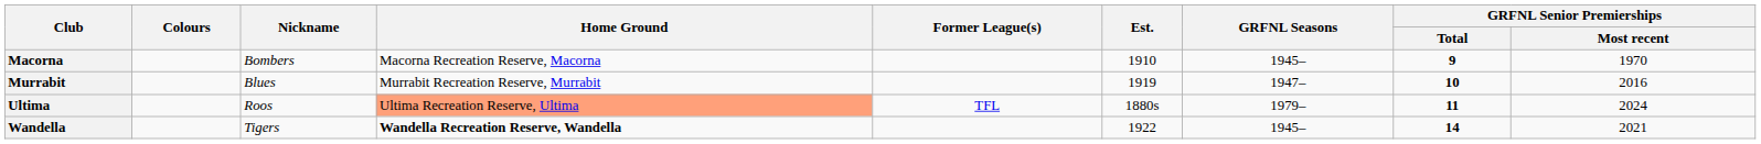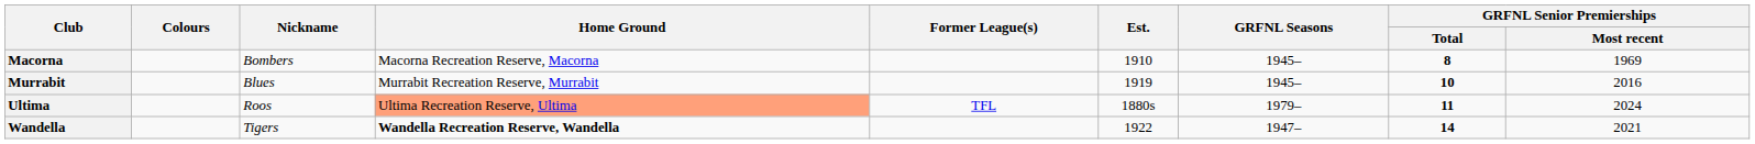Macorna | GRFNL Senior Premierships / Total: 9 -> 8
Macorna | GRFNL Senior Premierships / Most recent: 1970 -> 1969
Murrabit | GRFNL Seasons: 1947– -> 1945–
Wandella | GRFNL Seasons: 1945– -> 1947–
